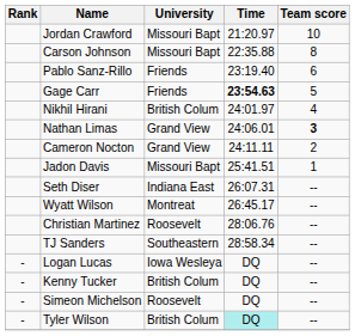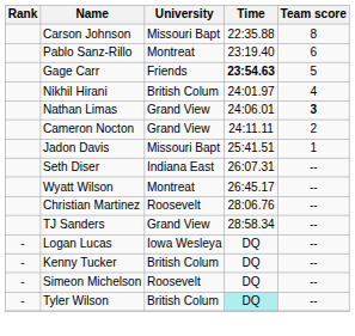- row: Jordan Crawford | Missouri Bapt | 21:20.97 | 10
Pablo Sanz-Rillo | University: Friends -> Montreat
TJ Sanders | University: Southeastern -> Grand View
